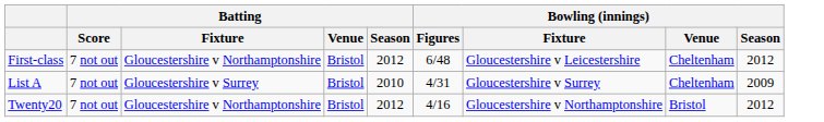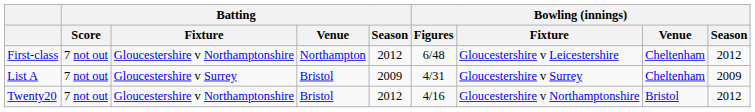First-class | Batting / Venue: Bristol -> Northampton
List A | Batting / Season: 2010 -> 2009
